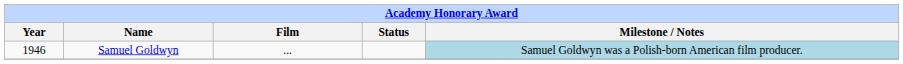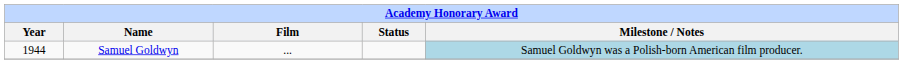Samuel Goldwyn | Year: 1946 -> 1944
